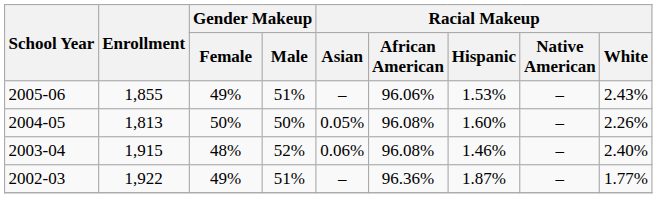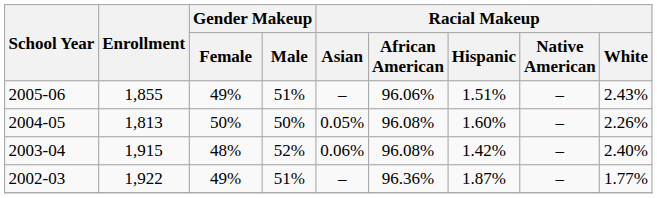2005-06 | Racial Makeup / Hispanic: 1.53% -> 1.51%
2003-04 | Racial Makeup / Hispanic: 1.46% -> 1.42%
